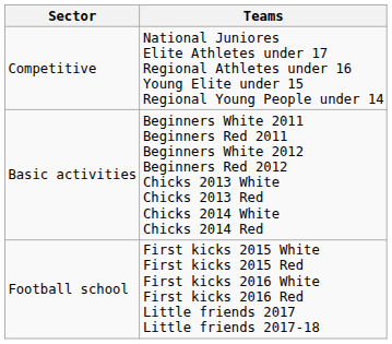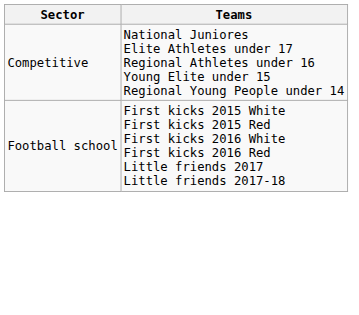- row: Basic activities | Beginners White 2011 Beginners Red 2011 Beginners White 2012 Beginners Red 2012 Chicks 2013 White Chicks 2013 Red Chicks 2014 White Chicks 2014 Red
